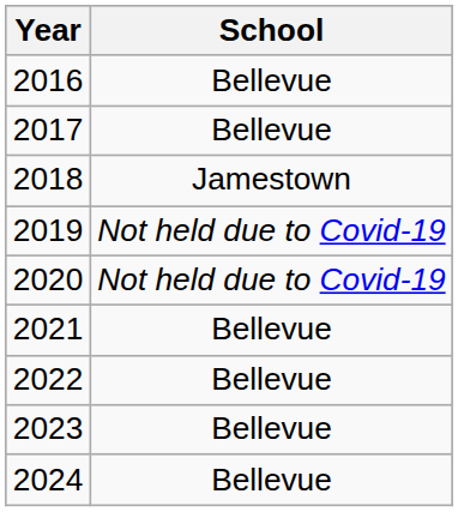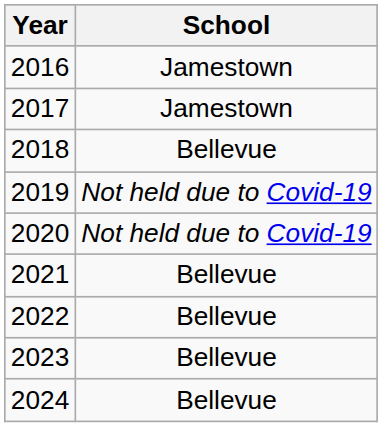2016 | School: Bellevue -> Jamestown
2017 | School: Bellevue -> Jamestown
2018 | School: Jamestown -> Bellevue
